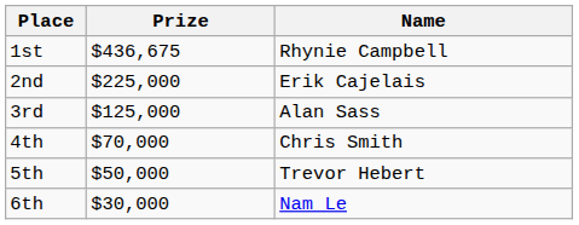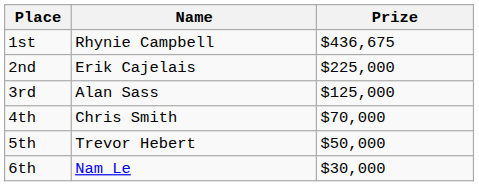columns swapped: Name <-> Prize
